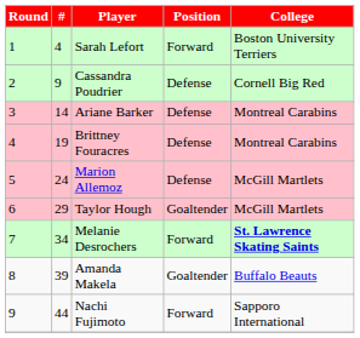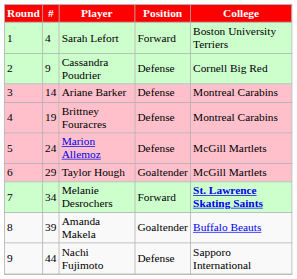Nachi Fujimoto | Position: Forward -> Defense
